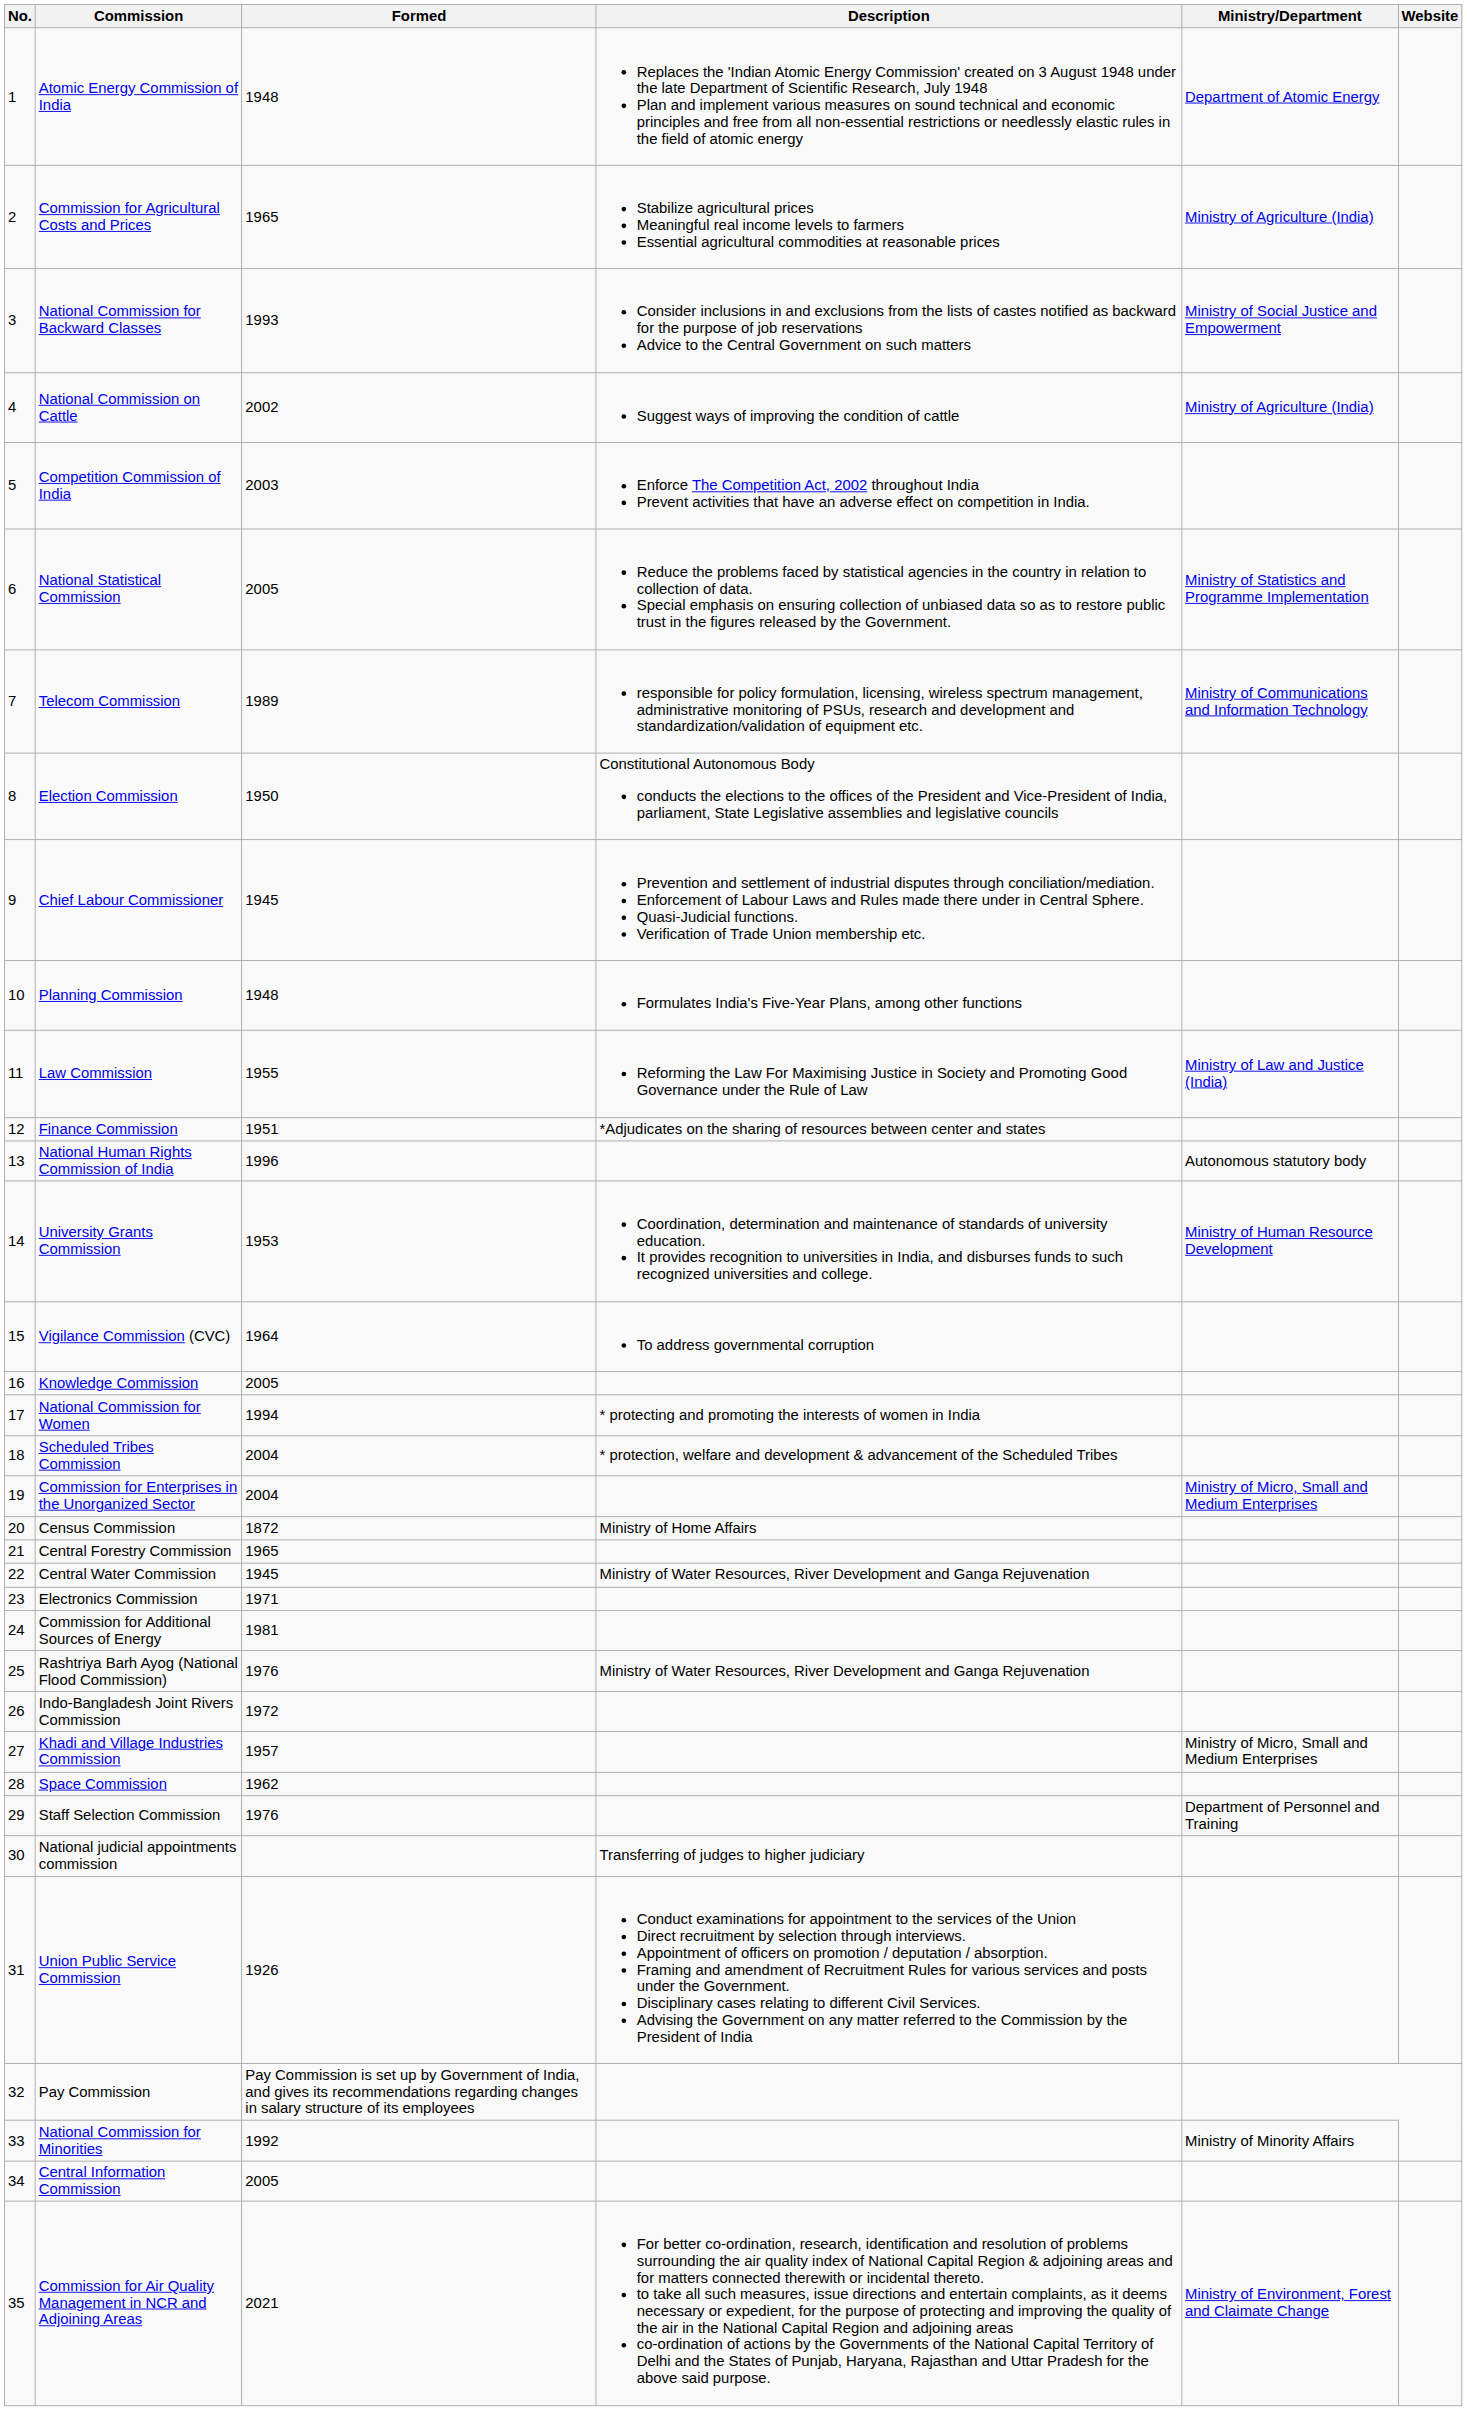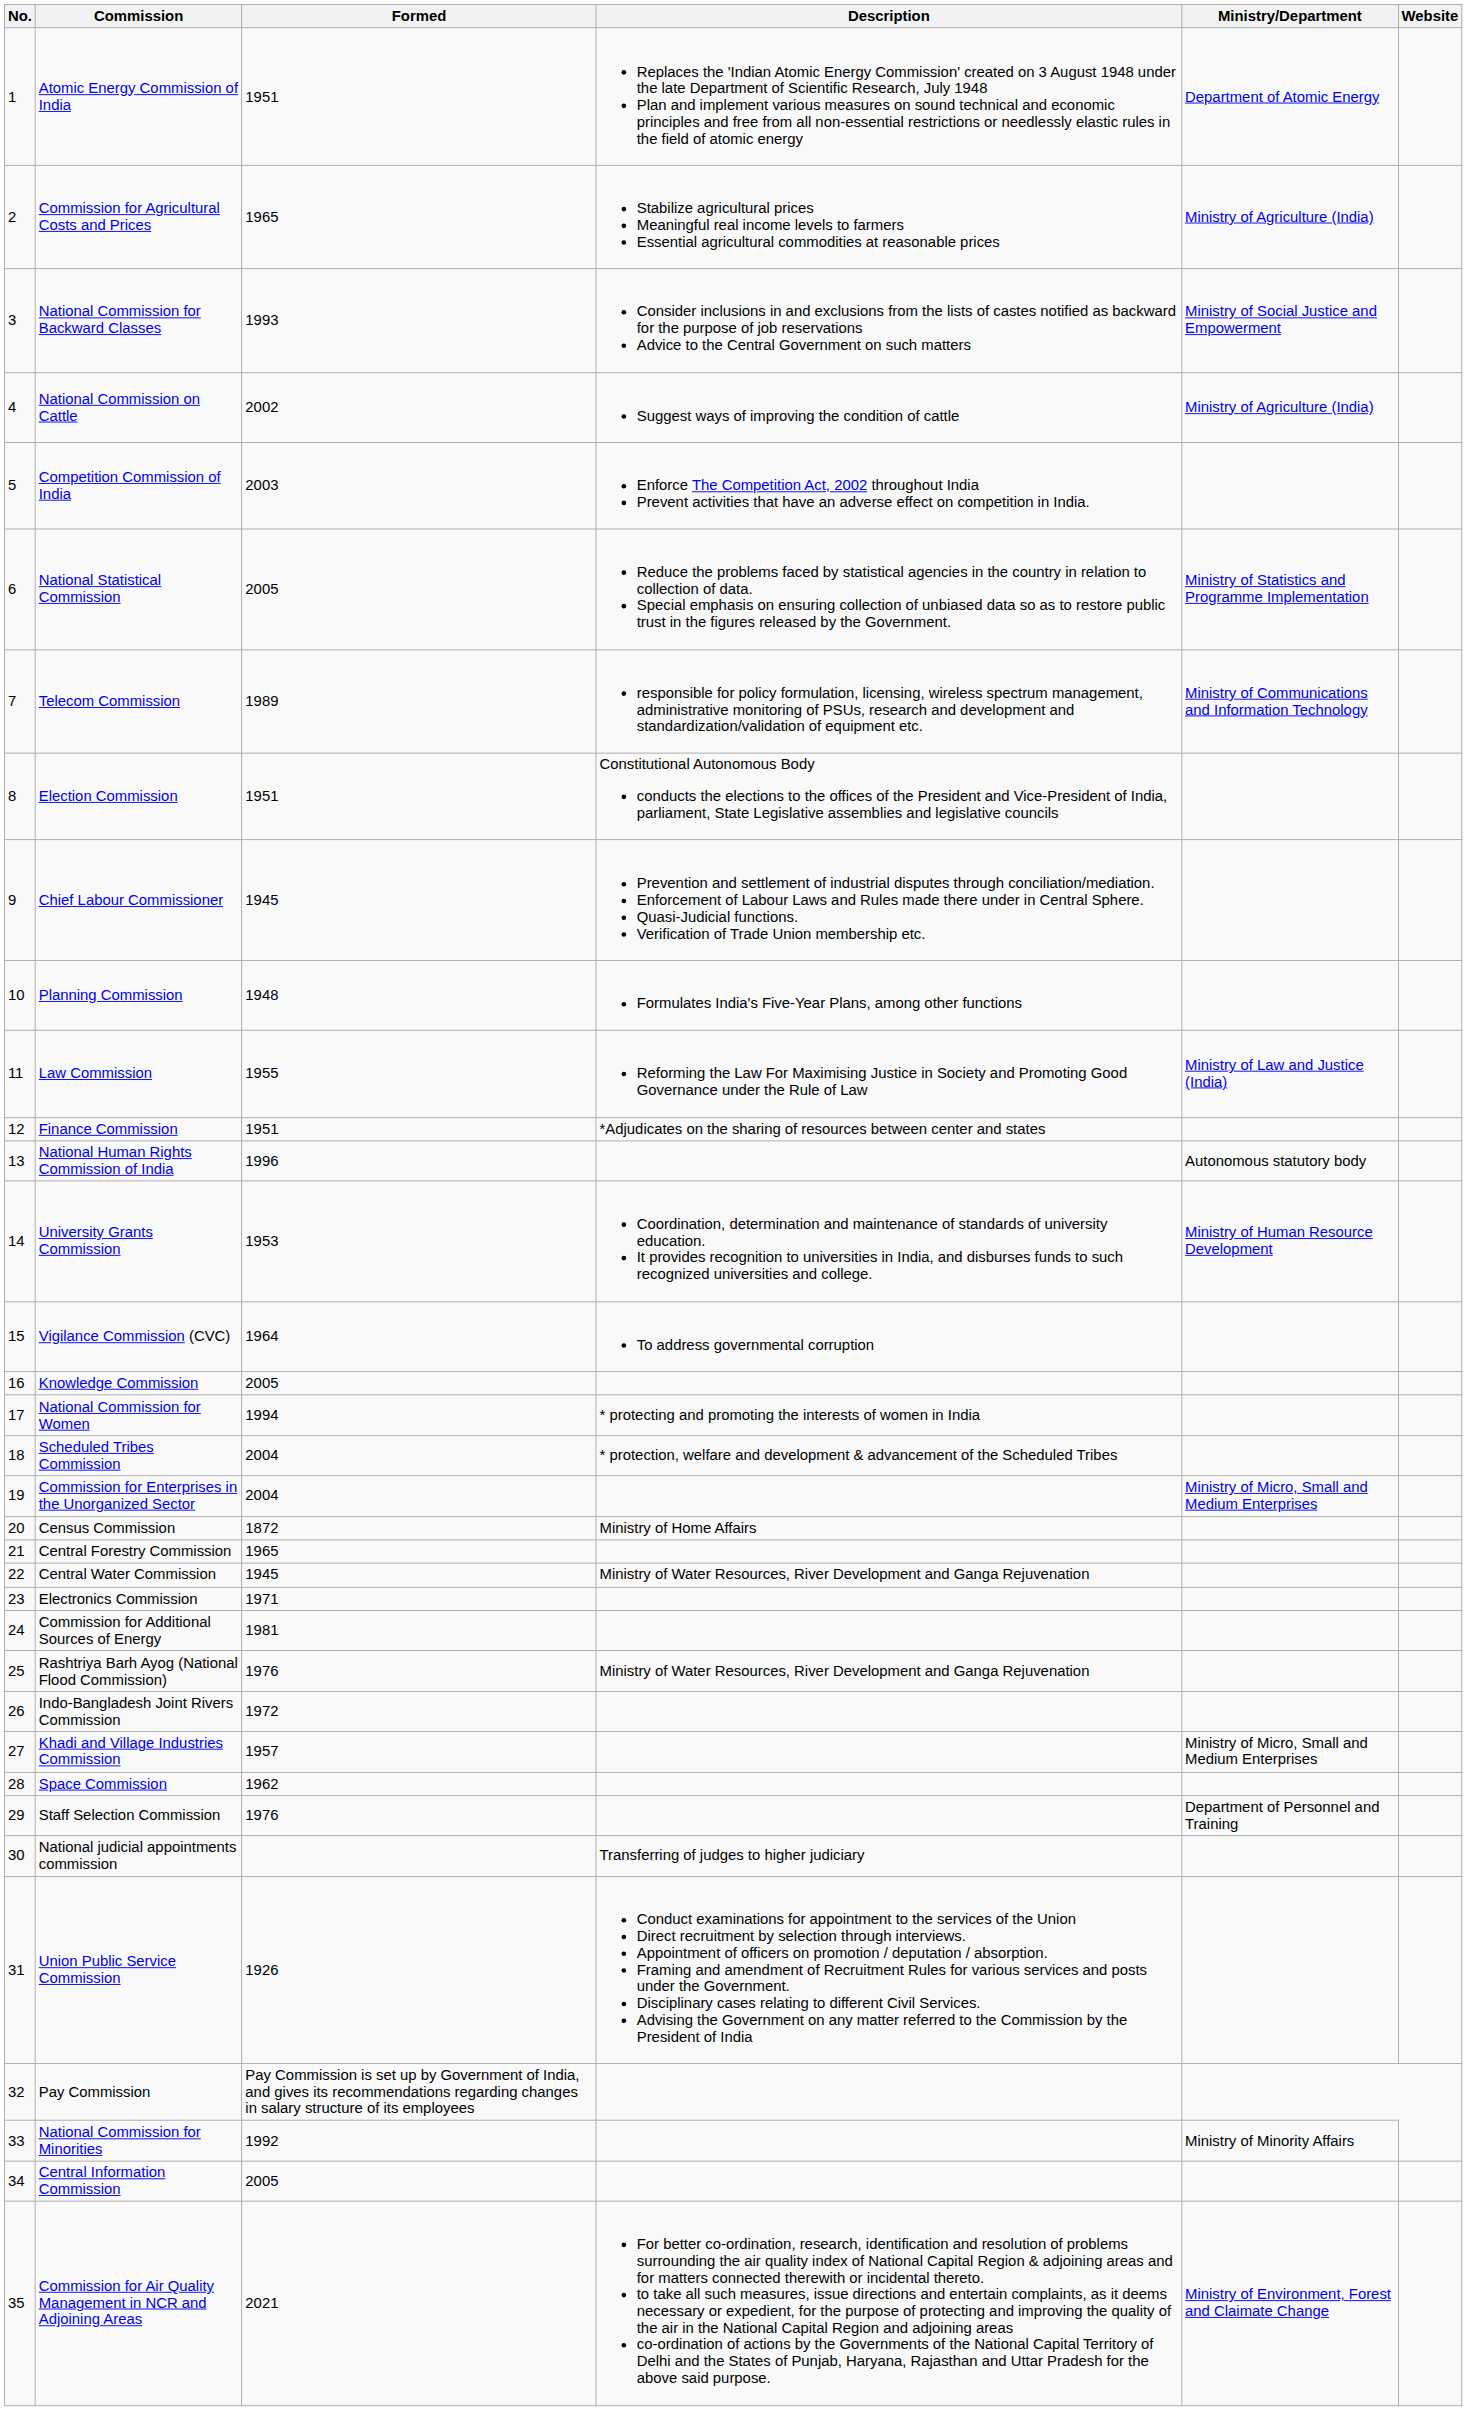Atomic Energy Commission of India | Formed: 1948 -> 1951
Election Commission | Formed: 1950 -> 1951
